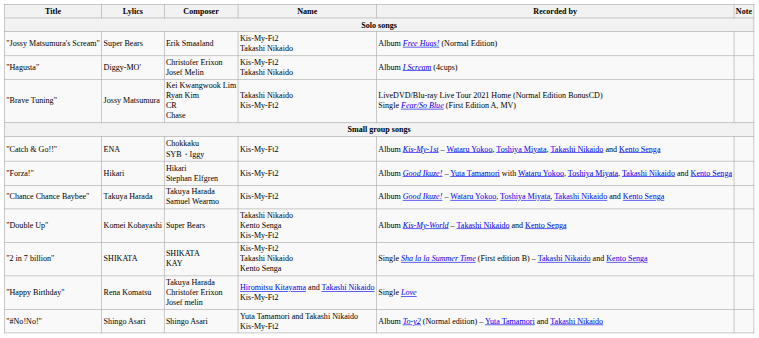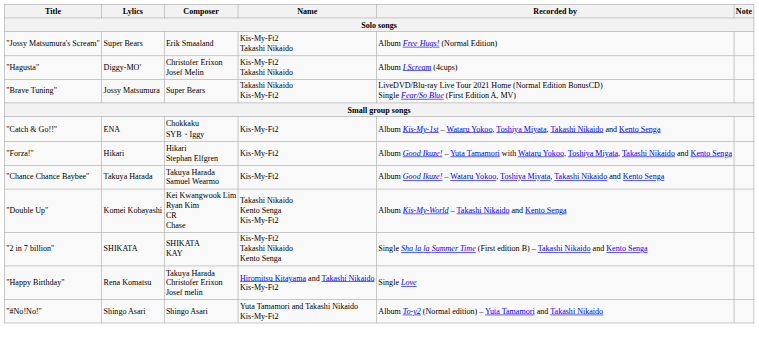"Brave Tuning" | Composer: Kei Kwangwook Lim Ryan Kim CR Chase -> Super Bears
"Double Up" | Composer: Super Bears -> Kei Kwangwook Lim Ryan Kim CR Chase
